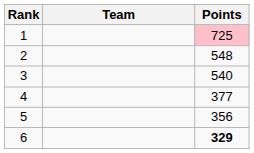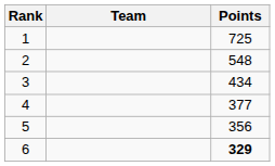1 | Points: pink background -> no background
3 | Points: 540 -> 434
